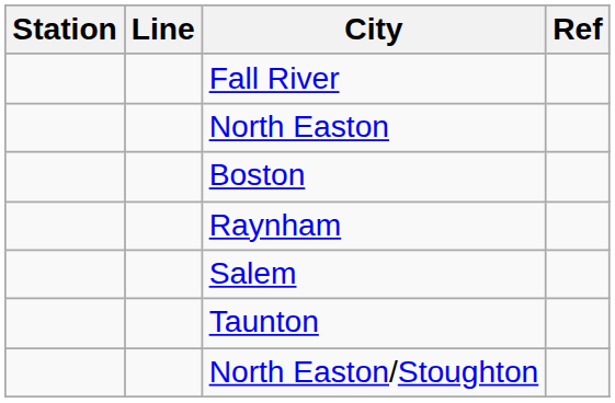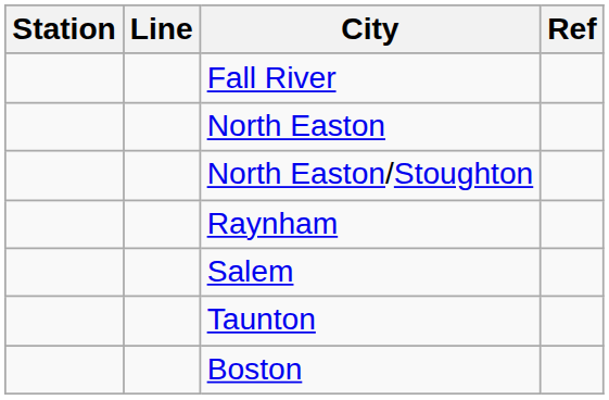rows swapped: North Easton/Stoughton <-> Boston
